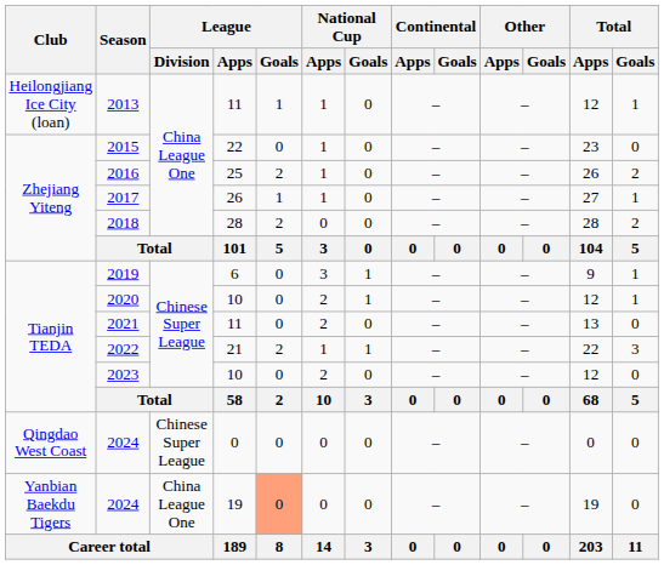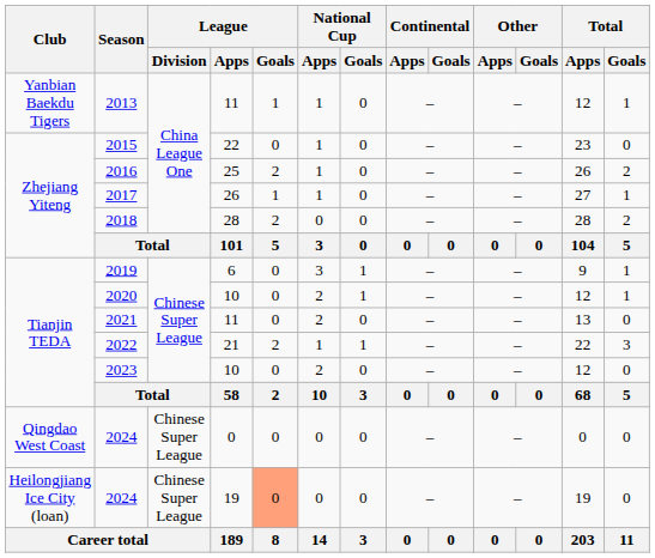2013 | Club: Heilongjiang Ice City (loan) -> Yanbian Baekdu Tigers
2024 / 19 | Club: Yanbian Baekdu Tigers -> Heilongjiang Ice City (loan)
2024 / 19 | League / Division: China League One -> Chinese Super League
